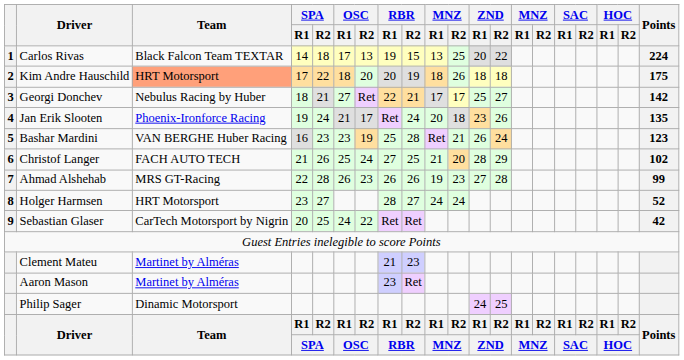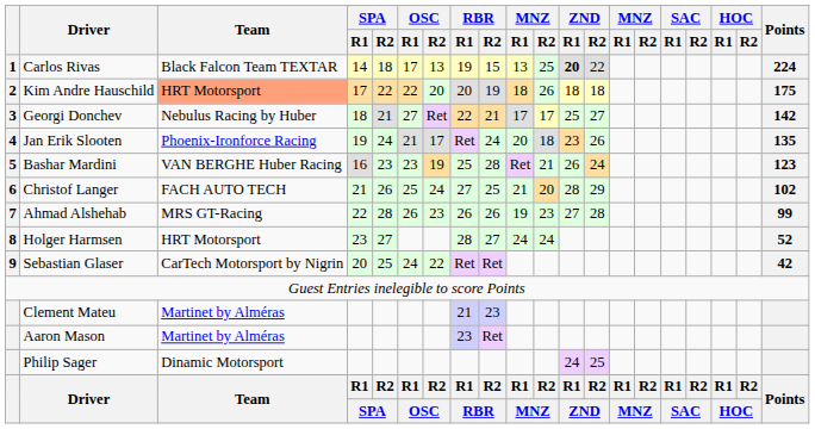Carlos Rivas | ZND / R1: normal -> bold
Kim Andre Hauschild | OSC / R1: 18 -> 22
